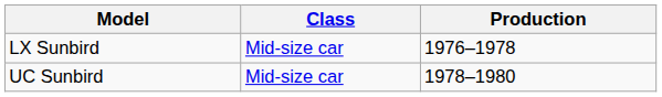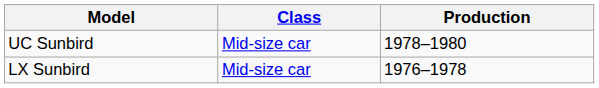rows swapped: LX Sunbird <-> UC Sunbird
